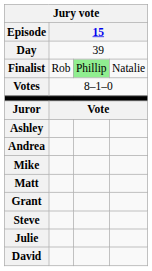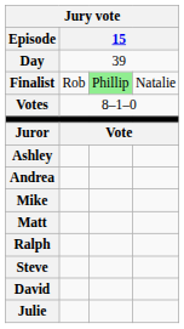- row: Grant
+ row: Ralph
rows swapped: Julie <-> David
